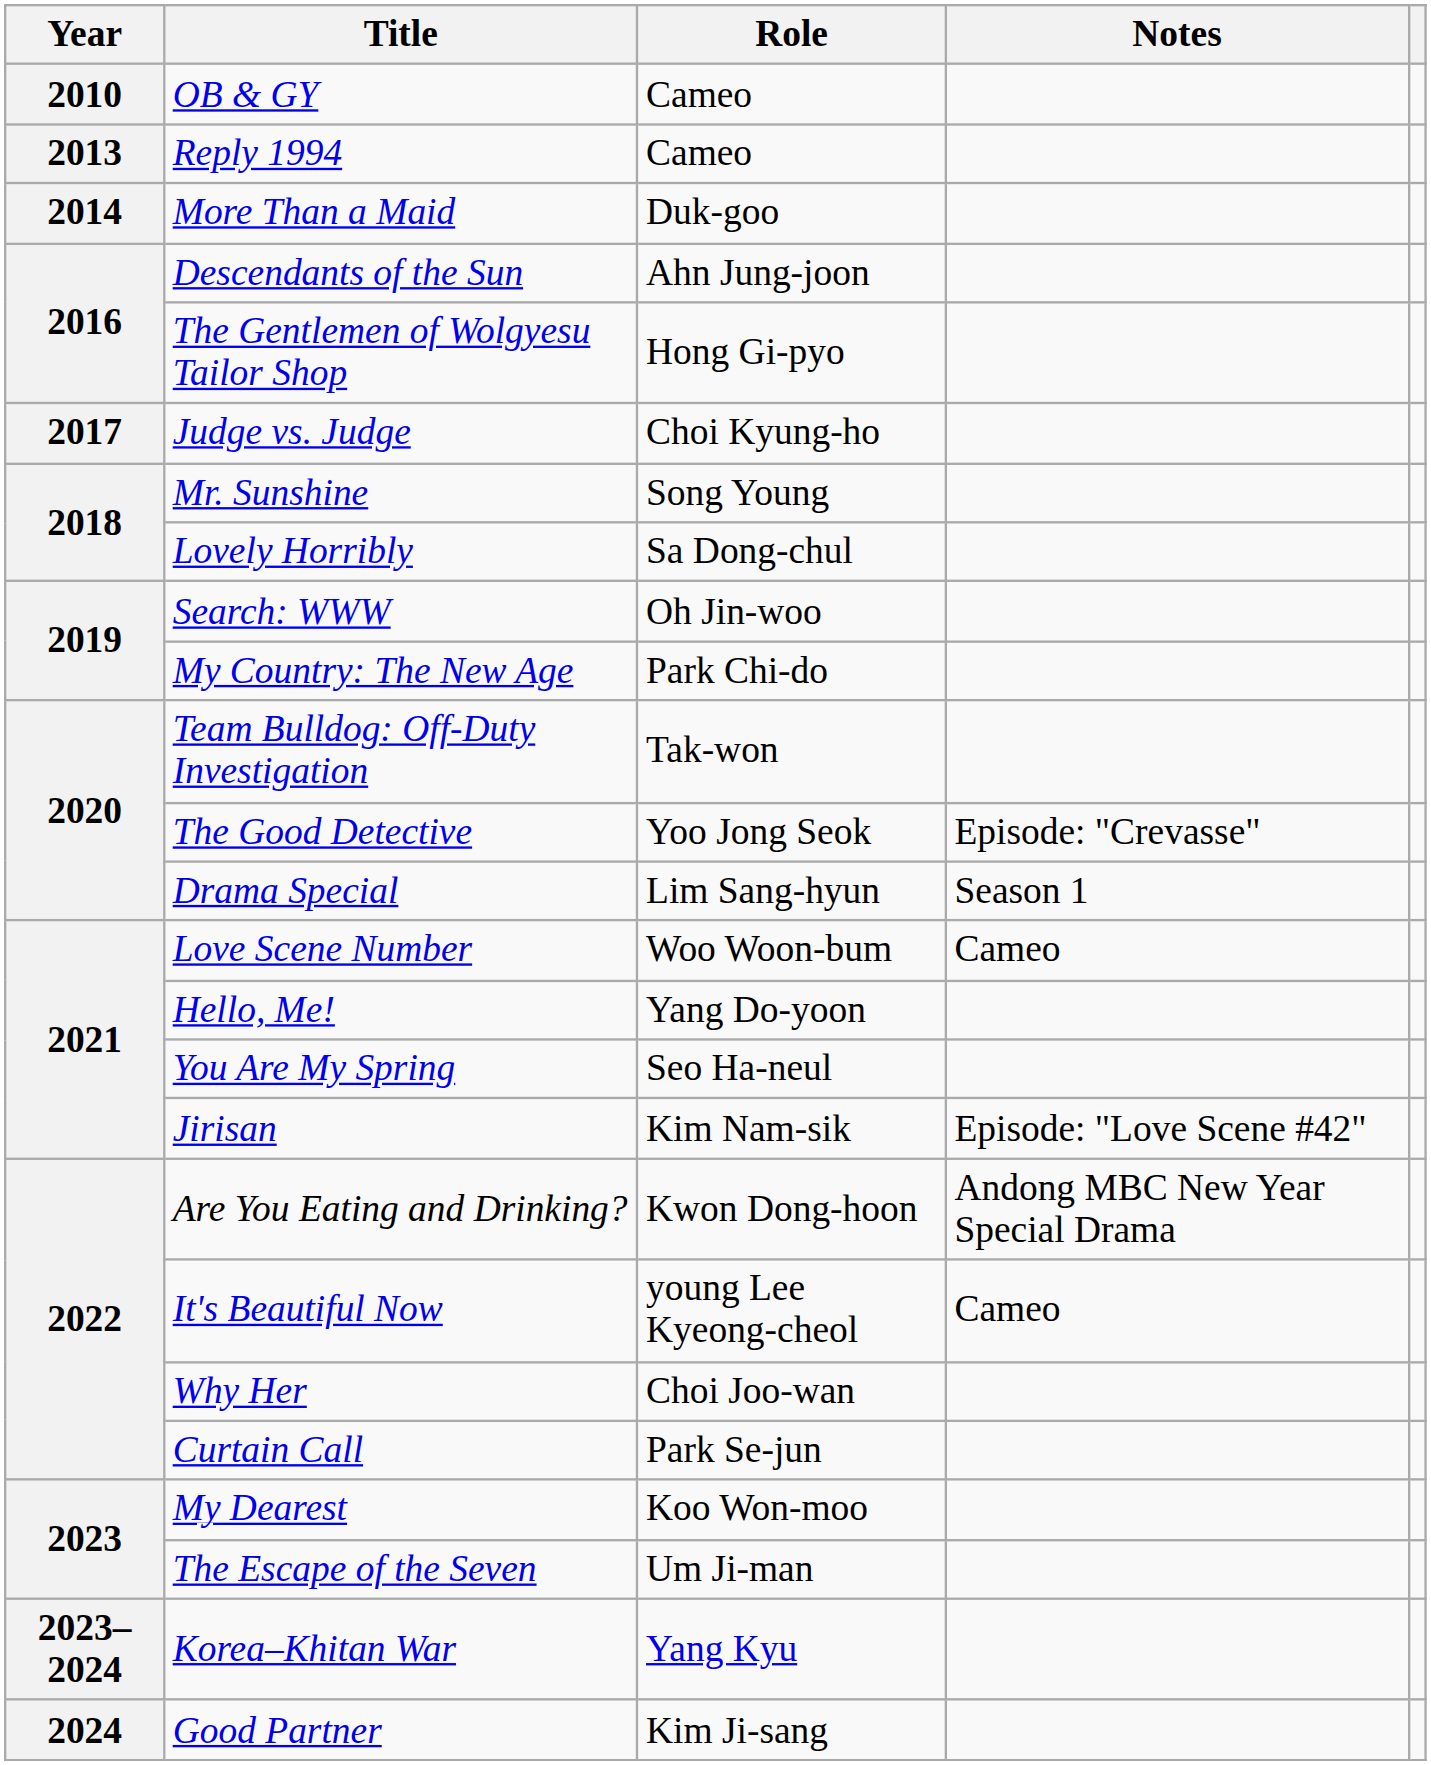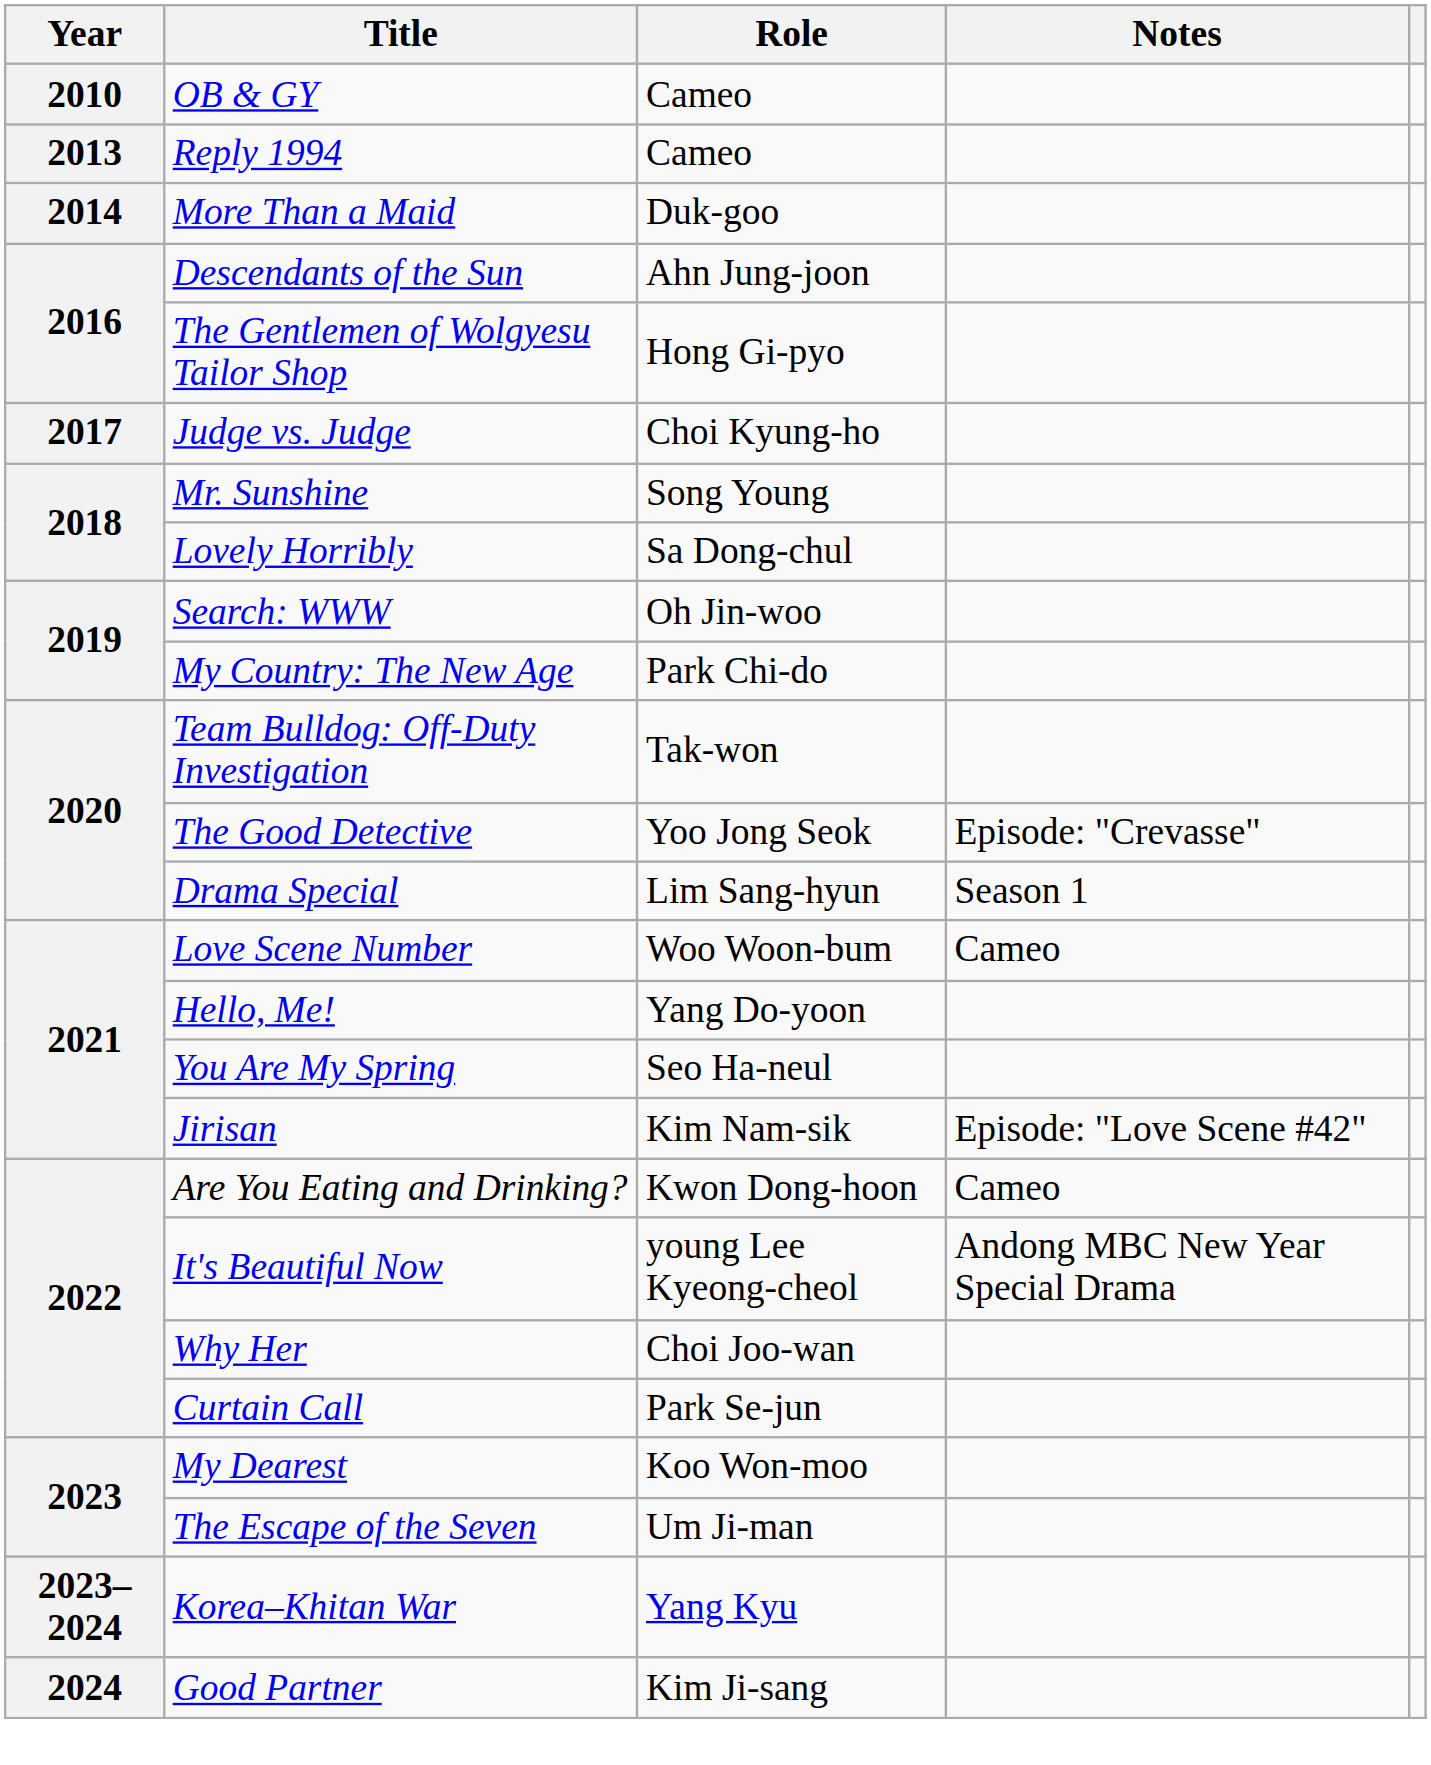Are You Eating and Drinking? | Notes: Andong MBC New Year Special Drama -> Cameo
It's Beautiful Now | Notes: Cameo -> Andong MBC New Year Special Drama
